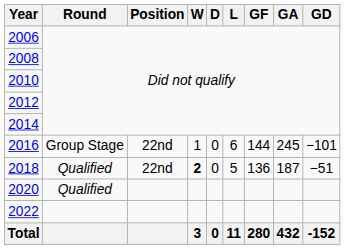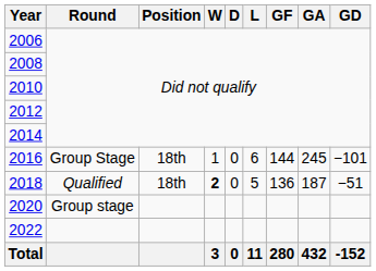2016 | Position: 22nd -> 18th
2018 | Position: 22nd -> 18th
2020 | Round: Qualified -> Group stage
